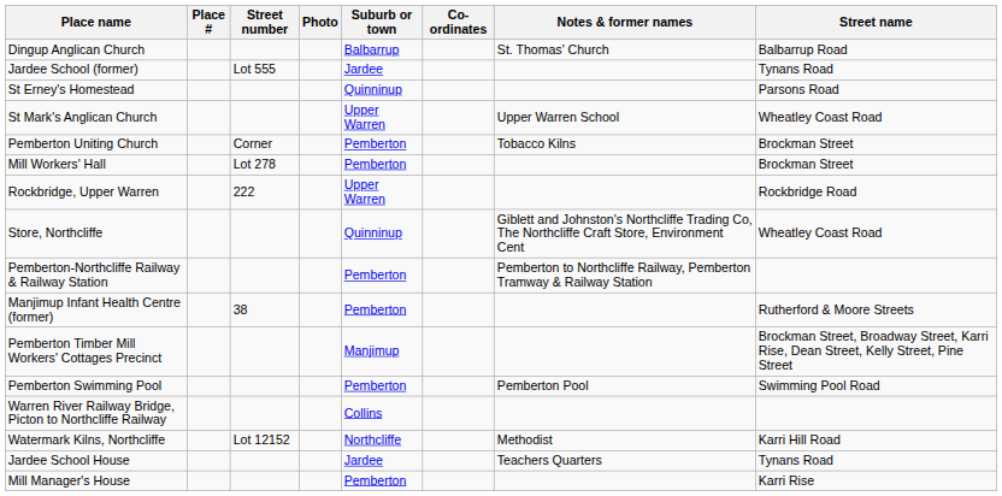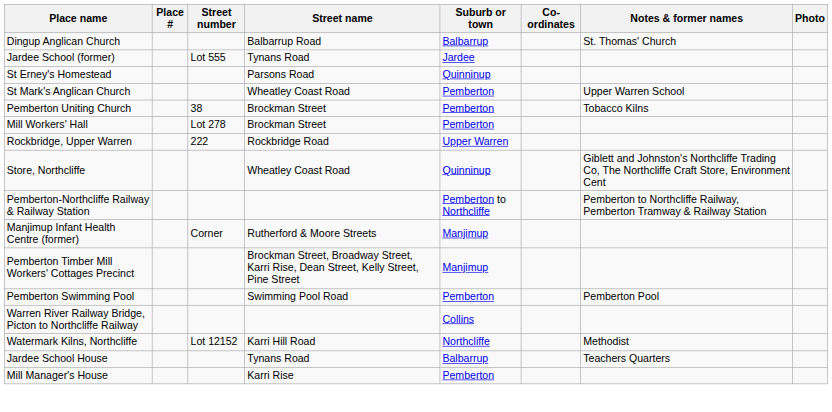columns swapped: Street name <-> Photo
St Mark's Anglican Church | Suburb or town: Upper Warren -> Pemberton
Pemberton Uniting Church | Street number: Corner -> 38
Pemberton-Northcliffe Railway & Railway Station | Suburb or town: Pemberton -> Pemberton to Northcliffe
Manjimup Infant Health Centre (former) | Street number: 38 -> Corner
Manjimup Infant Health Centre (former) | Suburb or town: Pemberton -> Manjimup
Jardee School House | Suburb or town: Jardee -> Balbarrup
